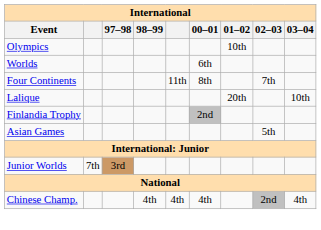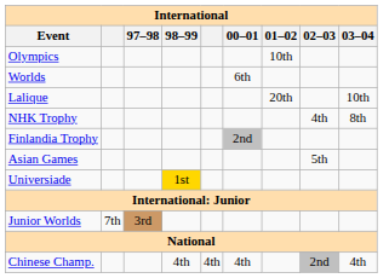- row: Four Continents | 11th | 8th | 7th
+ row: NHK Trophy | 4th | 8th
+ row: Universiade | 1st
